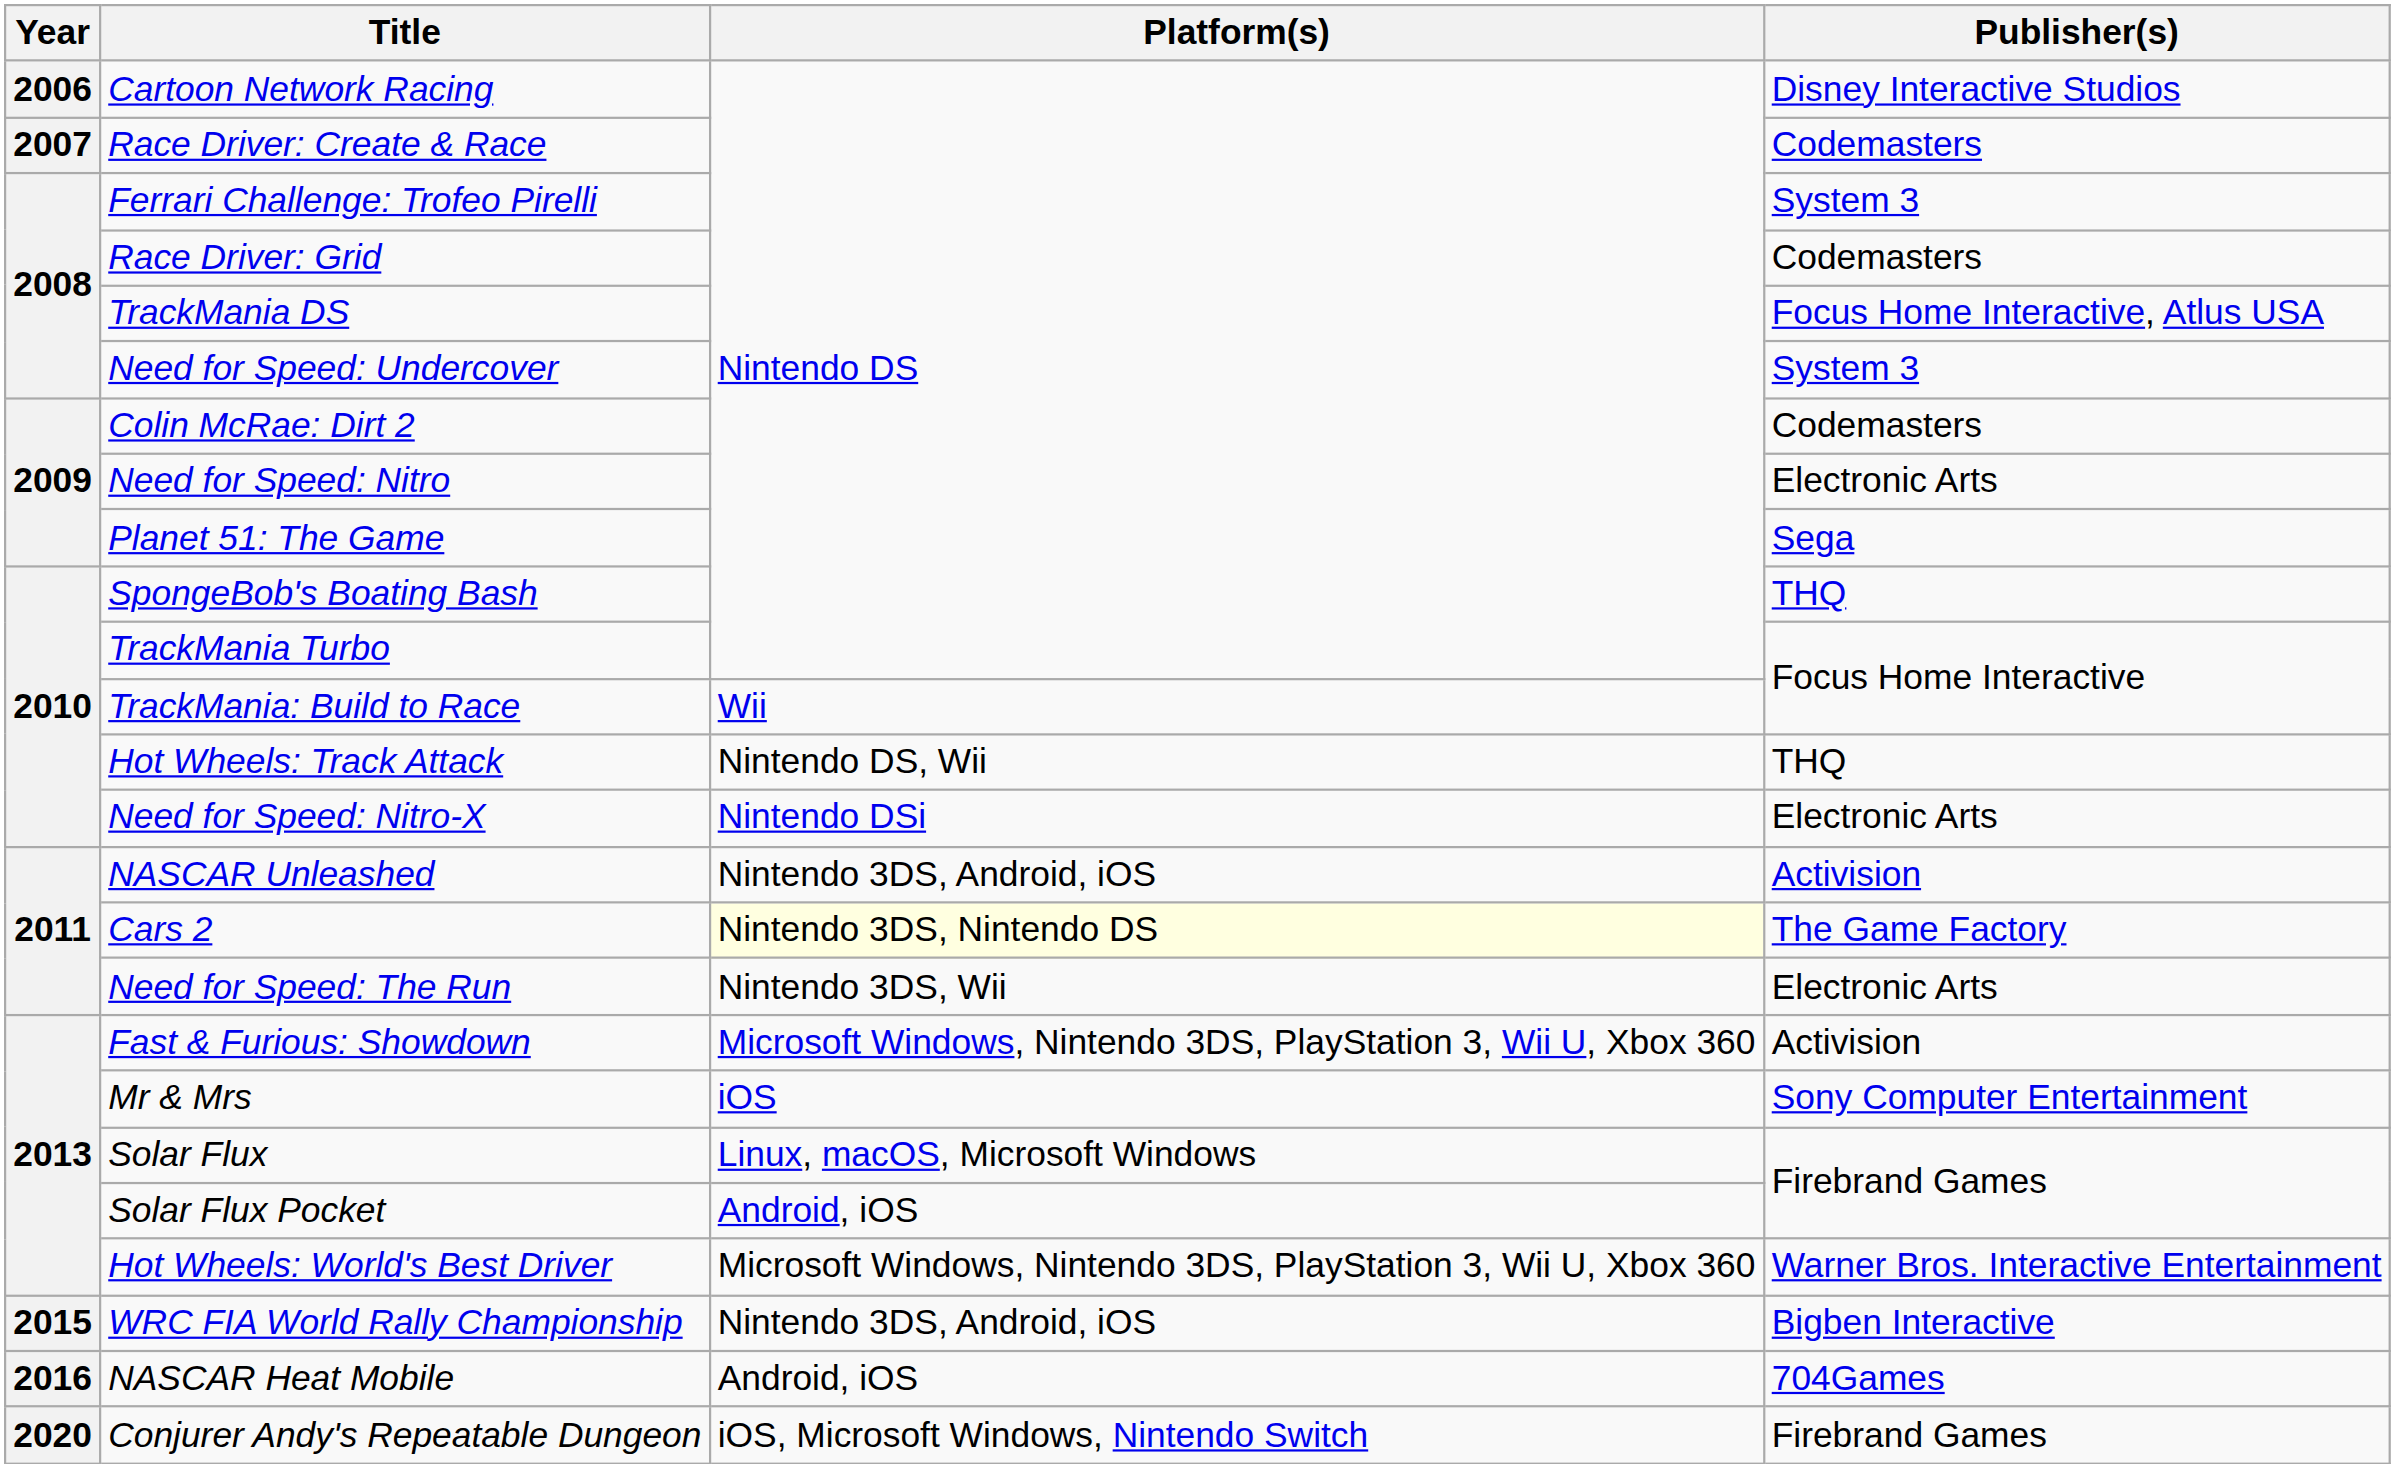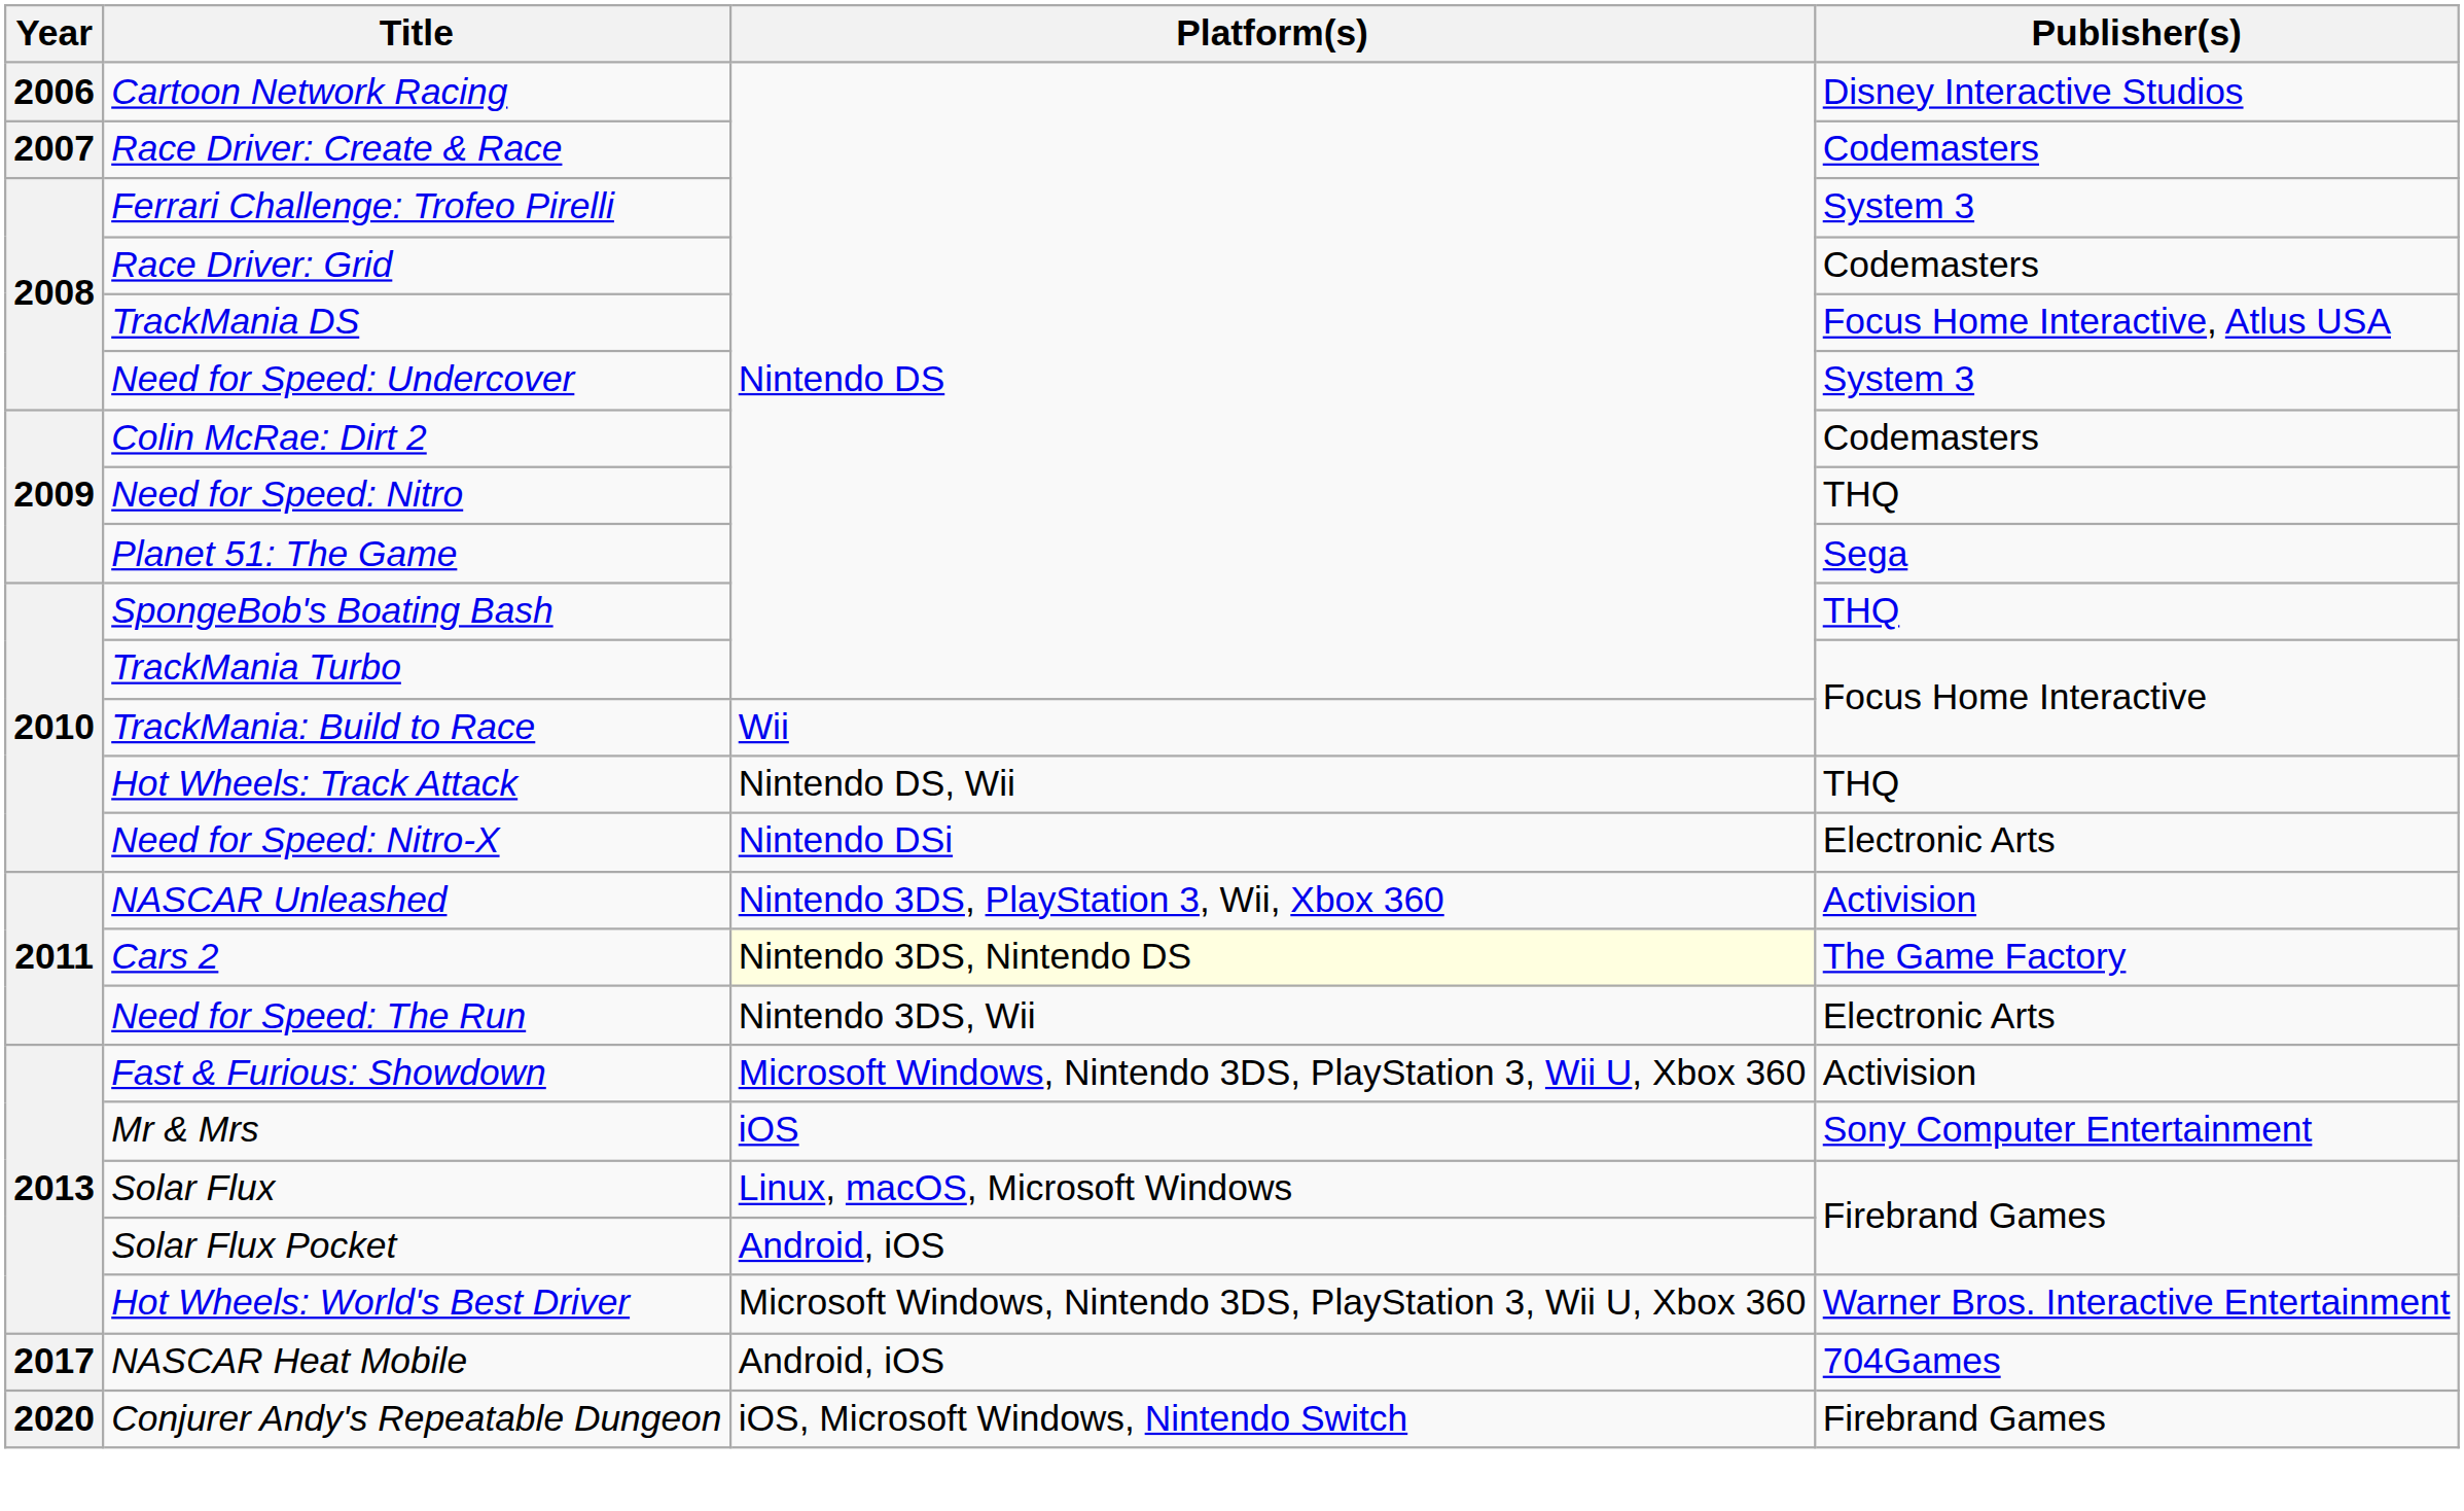Need for Speed: Nitro | Publisher(s): Electronic Arts -> THQ
NASCAR Unleashed | Platform(s): Nintendo 3DS, Android, iOS -> Nintendo 3DS, PlayStation 3, Wii, Xbox 360
- row: 2015 | WRC FIA World Rally Championship | Nintendo 3DS, Android, iOS | Bigben Interactive
NASCAR Heat Mobile | Year: 2016 -> 2017
